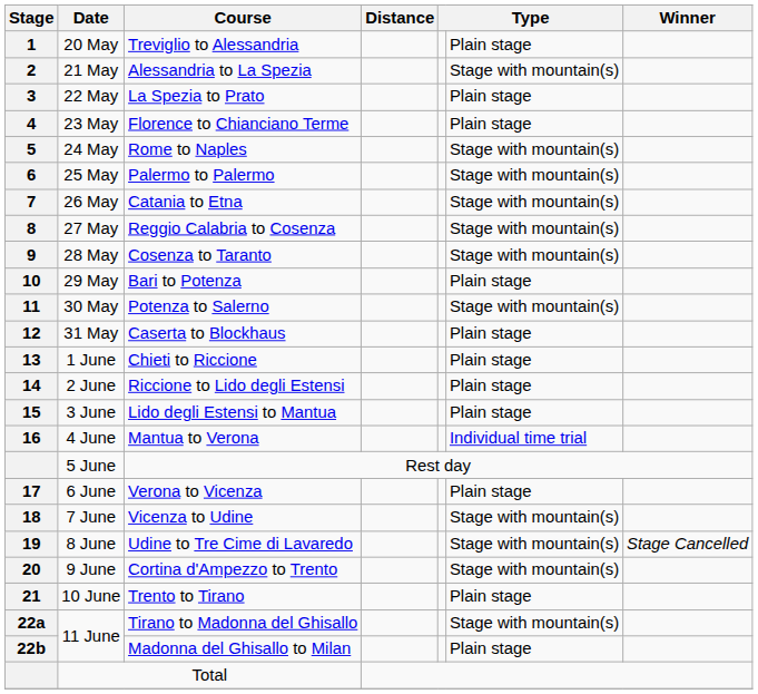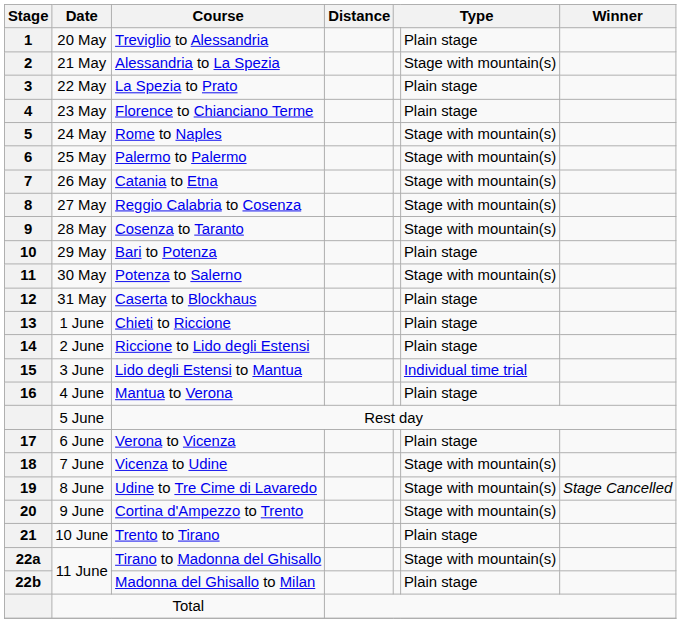Lido degli Estensi to Mantua | column 6: Plain stage -> Individual time trial
Mantua to Verona | column 6: Individual time trial -> Plain stage
